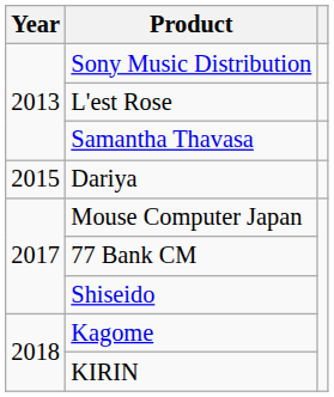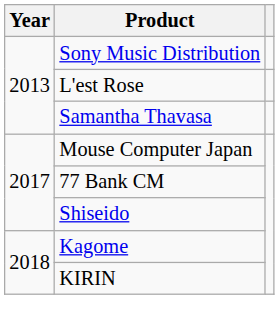- row: 2015 | Dariya
